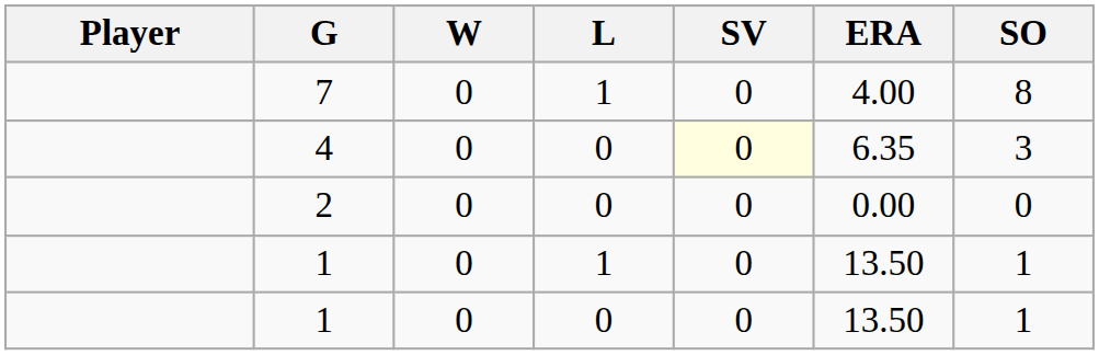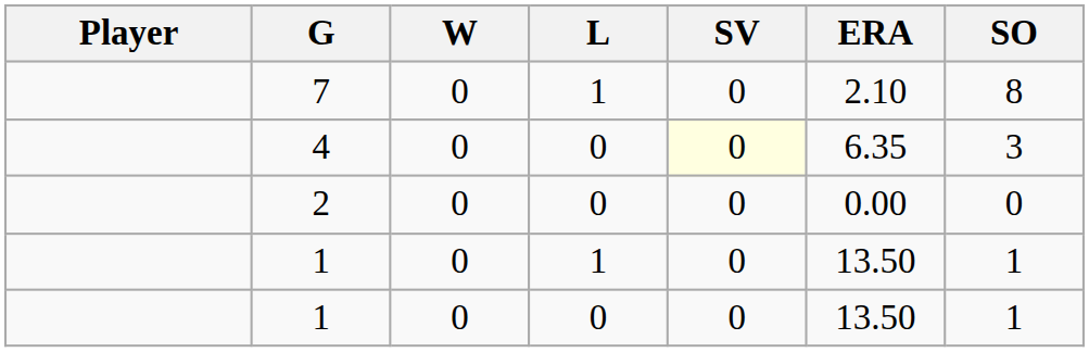7 | ERA: 4.00 -> 2.10
